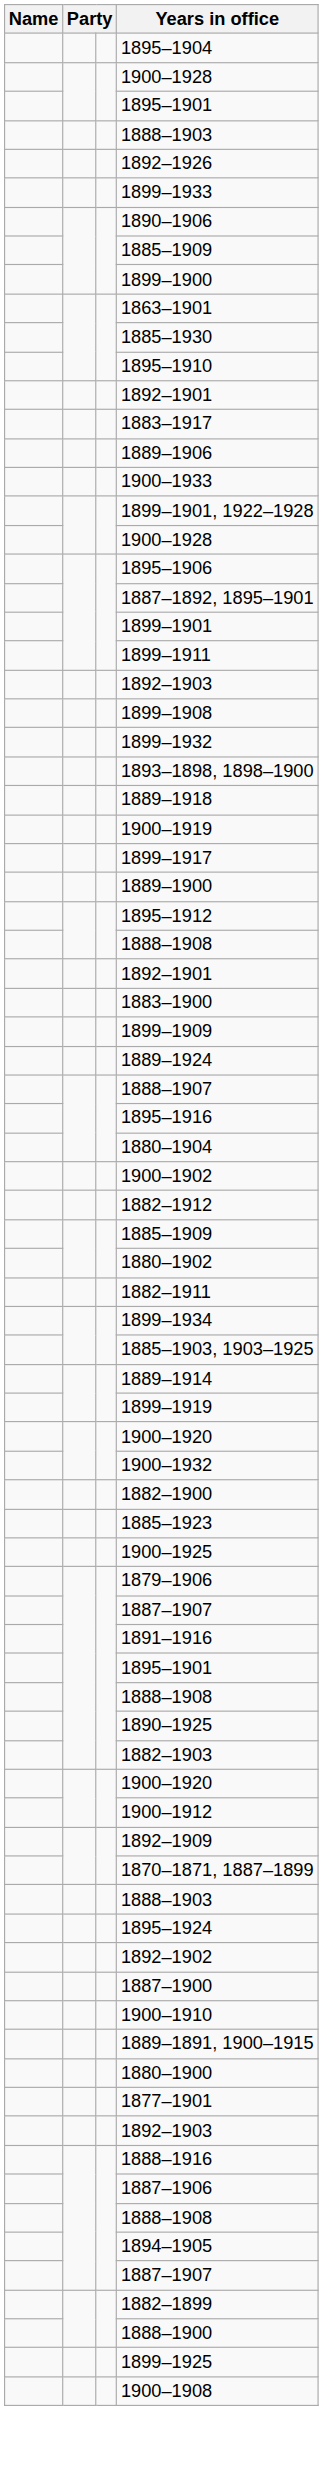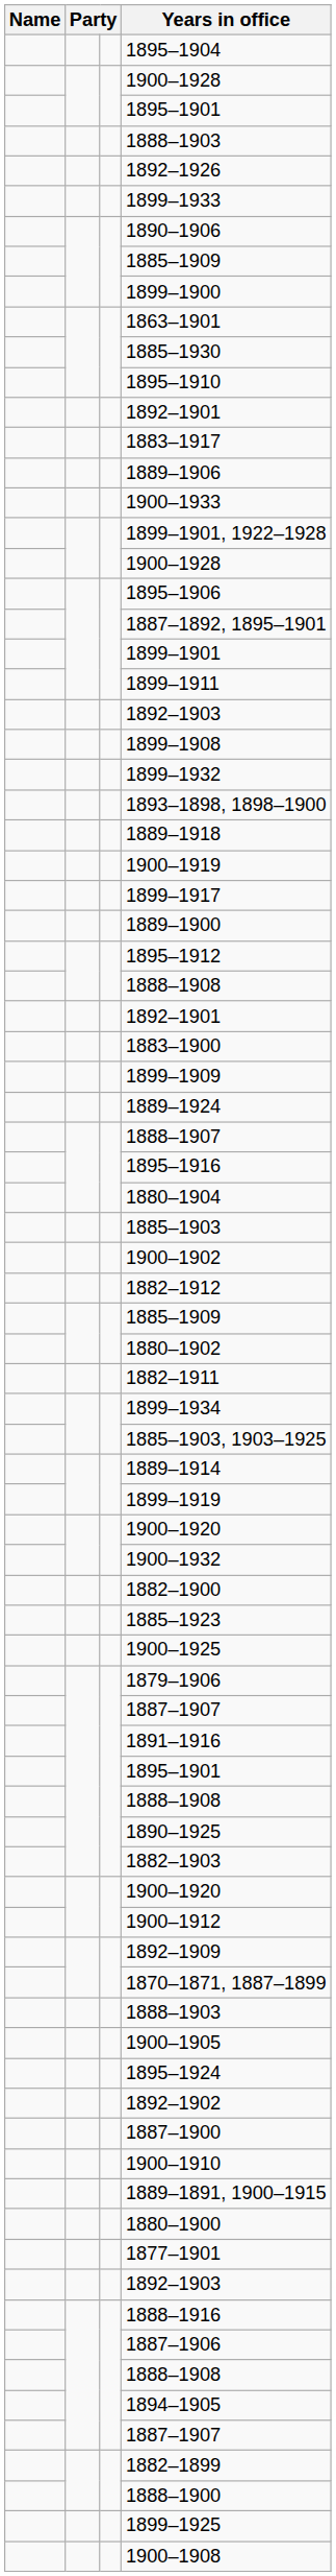+ row: 1885–1903
+ row: 1900–1905
